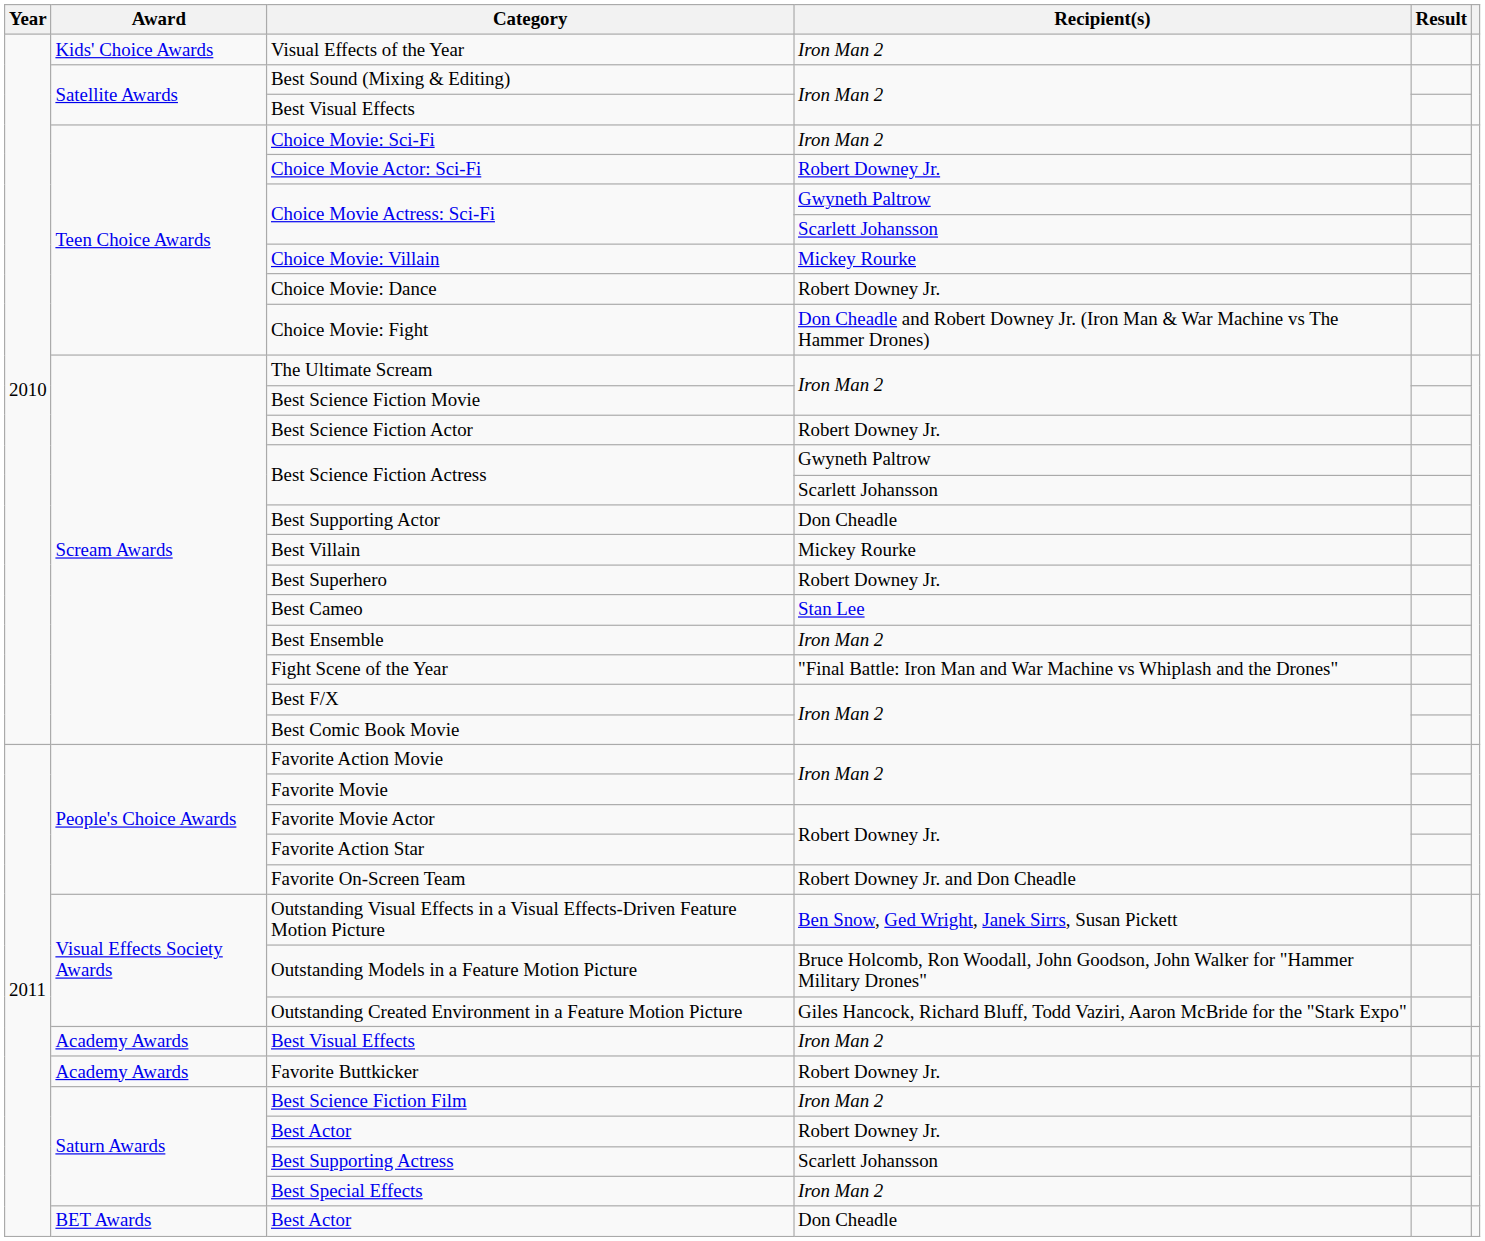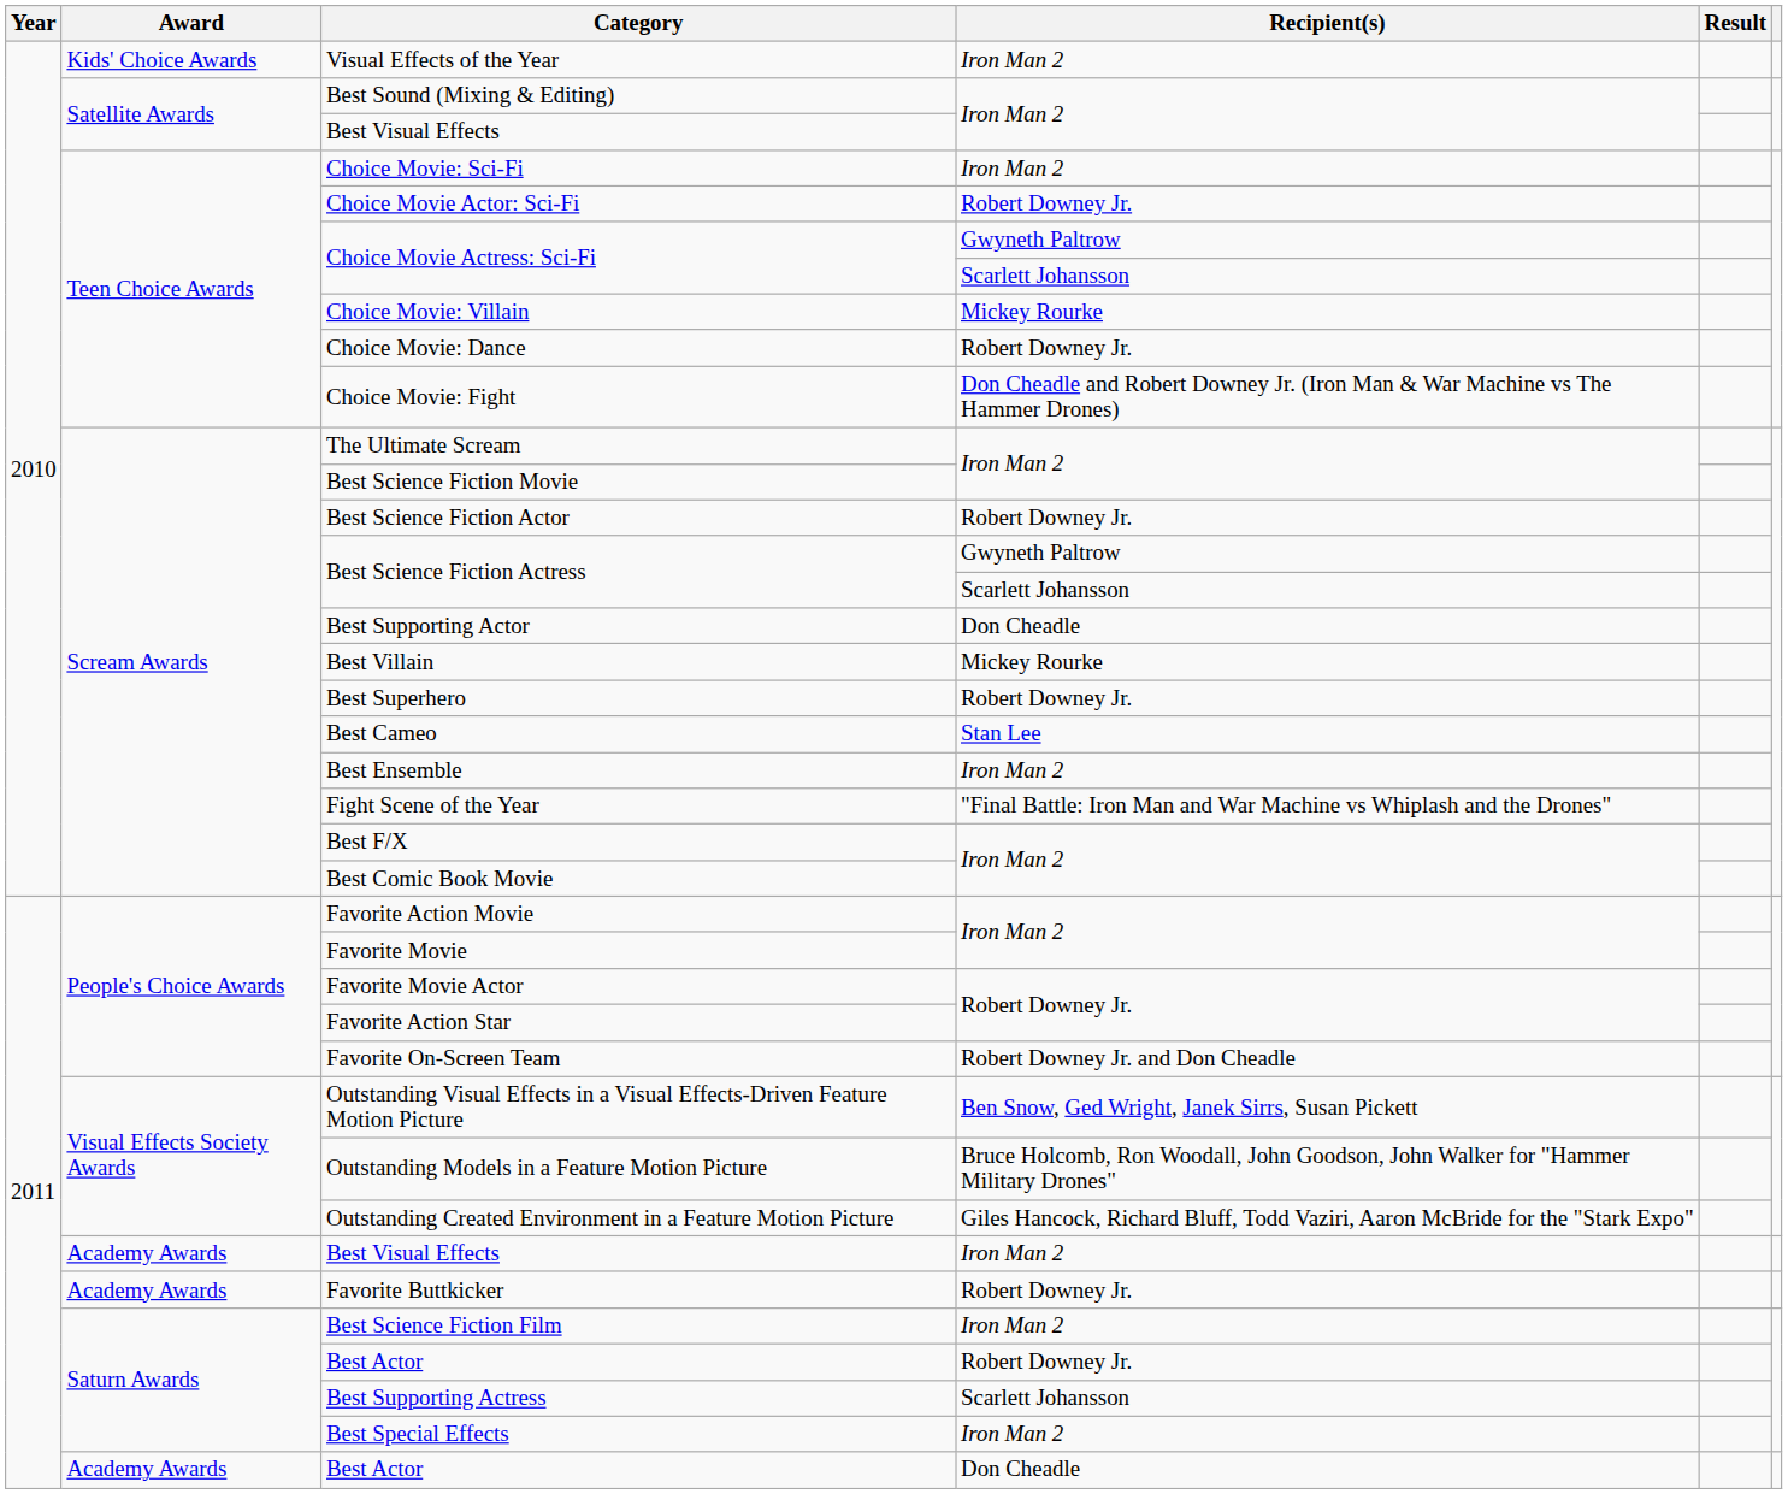Best Actor / Don Cheadle | Award: BET Awards -> Academy Awards
